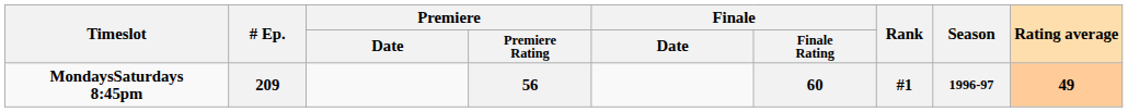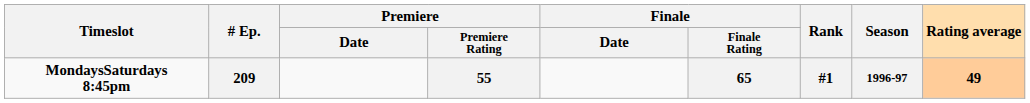209 | Premiere / Premiere Rating: 56 -> 55
209 | Finale / Finale Rating: 60 -> 65
